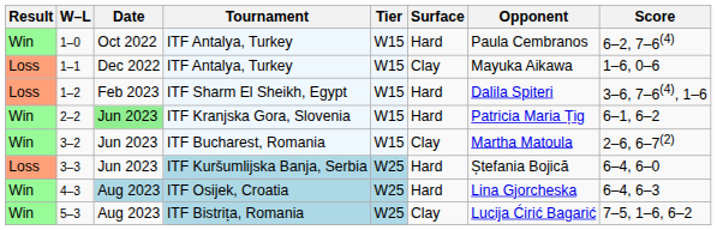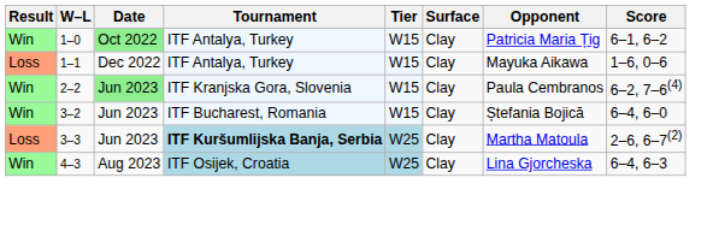1–0 | Date: no background -> lightgreen background
1–0 | Surface: Hard -> Clay
1–0 | Opponent: Paula Cembranos -> Patricia Maria Țig
1–0 | Score: 6–2, 7–6(4) -> 6–1, 6–2
- row: Loss | 1–2 | Feb 2023 | ITF Sharm El Sheikh, Egypt | W15 | Hard | Dalila Spiteri | 3–6, 7–6(4), 1–6
2–2 | Surface: Hard -> Clay
2–2 | Opponent: Patricia Maria Țig -> Paula Cembranos
2–2 | Score: 6–1, 6–2 -> 6–2, 7–6(4)
3–2 | Opponent: Martha Matoula -> Ștefania Bojică
3–2 | Score: 2–6, 6–7(2) -> 6–4, 6–0
3–3 | Tournament: normal -> bold
3–3 | Surface: Hard -> Clay
3–3 | Opponent: Ștefania Bojică -> Martha Matoula
3–3 | Score: 6–4, 6–0 -> 2–6, 6–7(2)
4–3 | Date: lightblue background -> no background
4–3 | Surface: Hard -> Clay
- row: Win | 5–3 | Aug 2023 | ITF Bistrița, Romania | W25 | Clay | Lucija Ćirić Bagarić | 7–5, 1–6, 6–2
